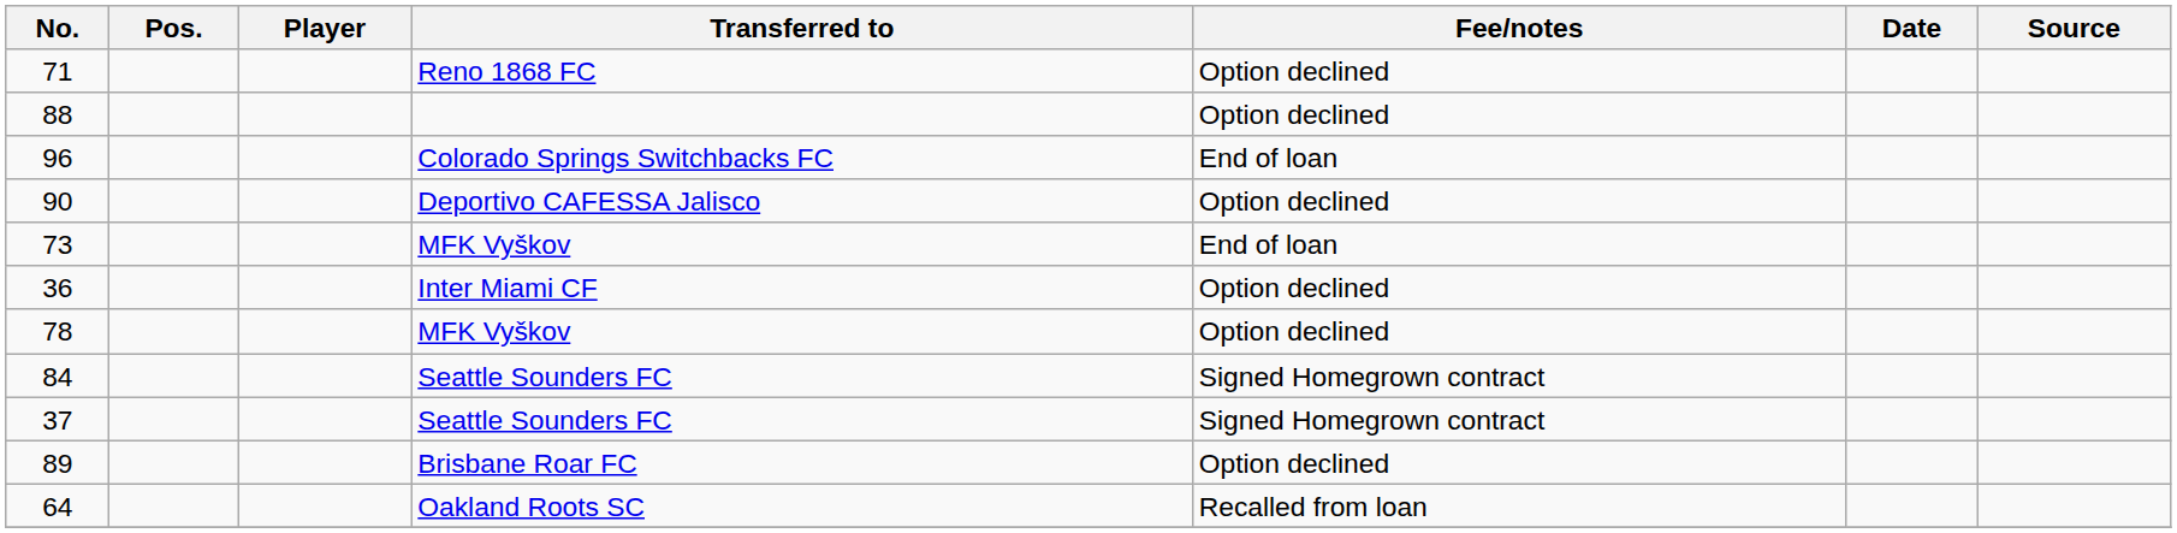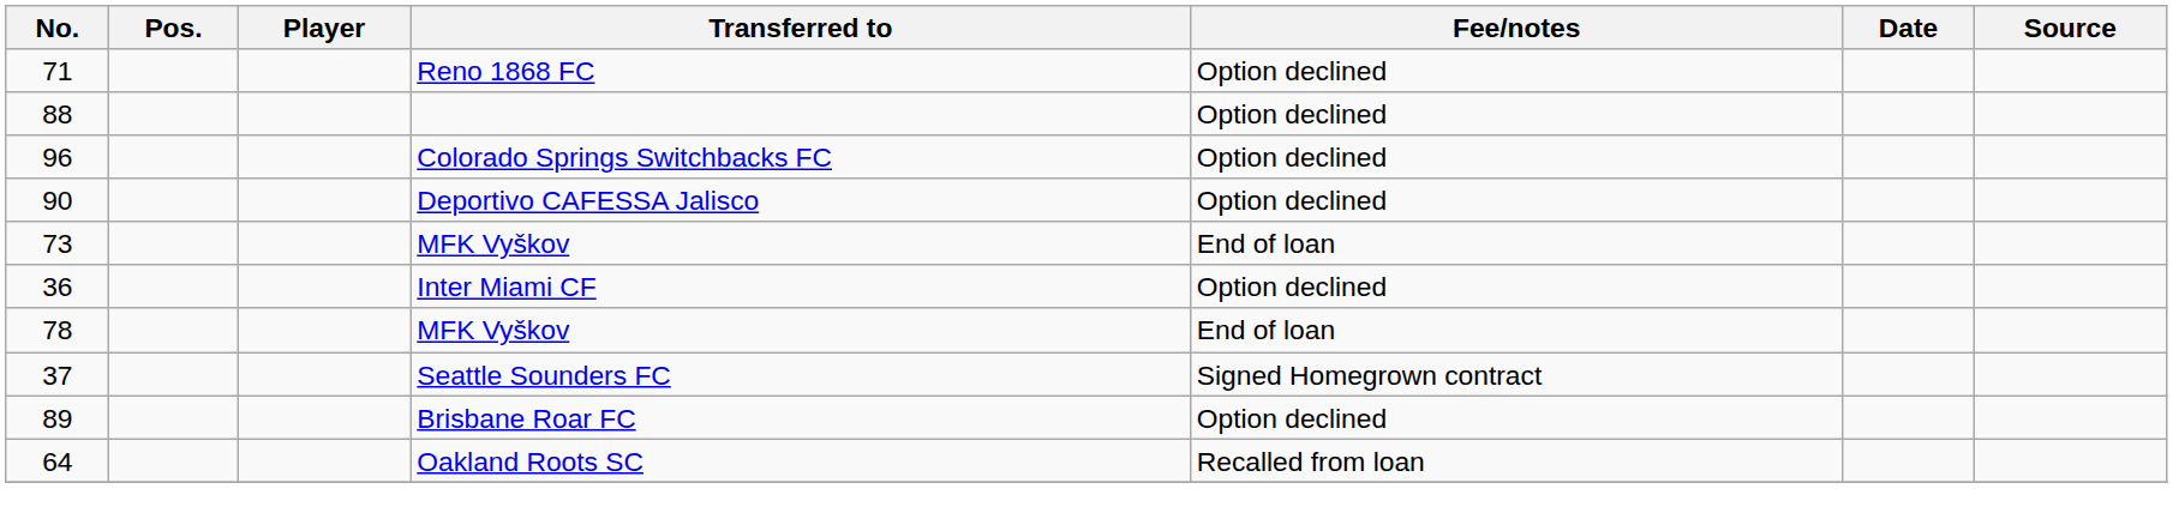96 | Fee/notes: End of loan -> Option declined
78 | Fee/notes: Option declined -> End of loan
- row: 84 | Seattle Sounders FC | Signed Homegrown contract
